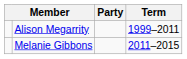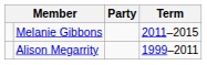rows swapped: Alison Megarrity <-> Melanie Gibbons
